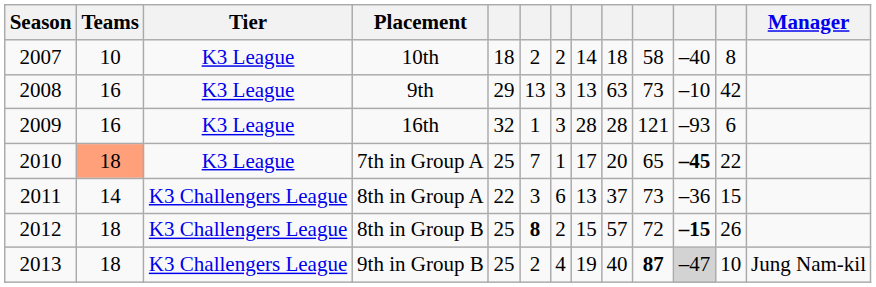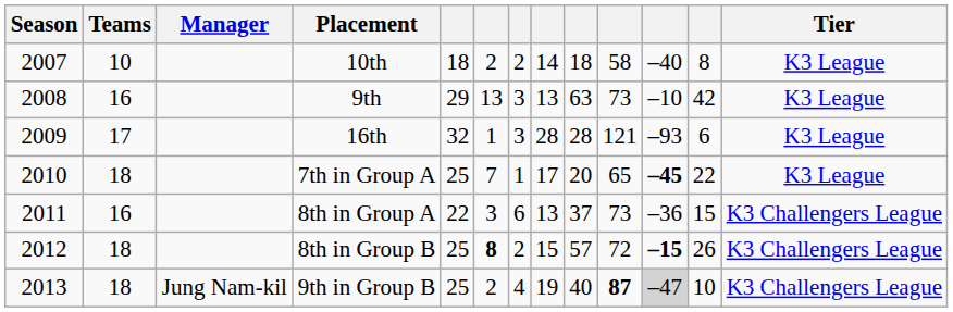columns swapped: Tier <-> Manager
16th | Teams: 16 -> 17
7th in Group A | Teams: lightsalmon background -> no background
8th in Group A | Teams: 14 -> 16
